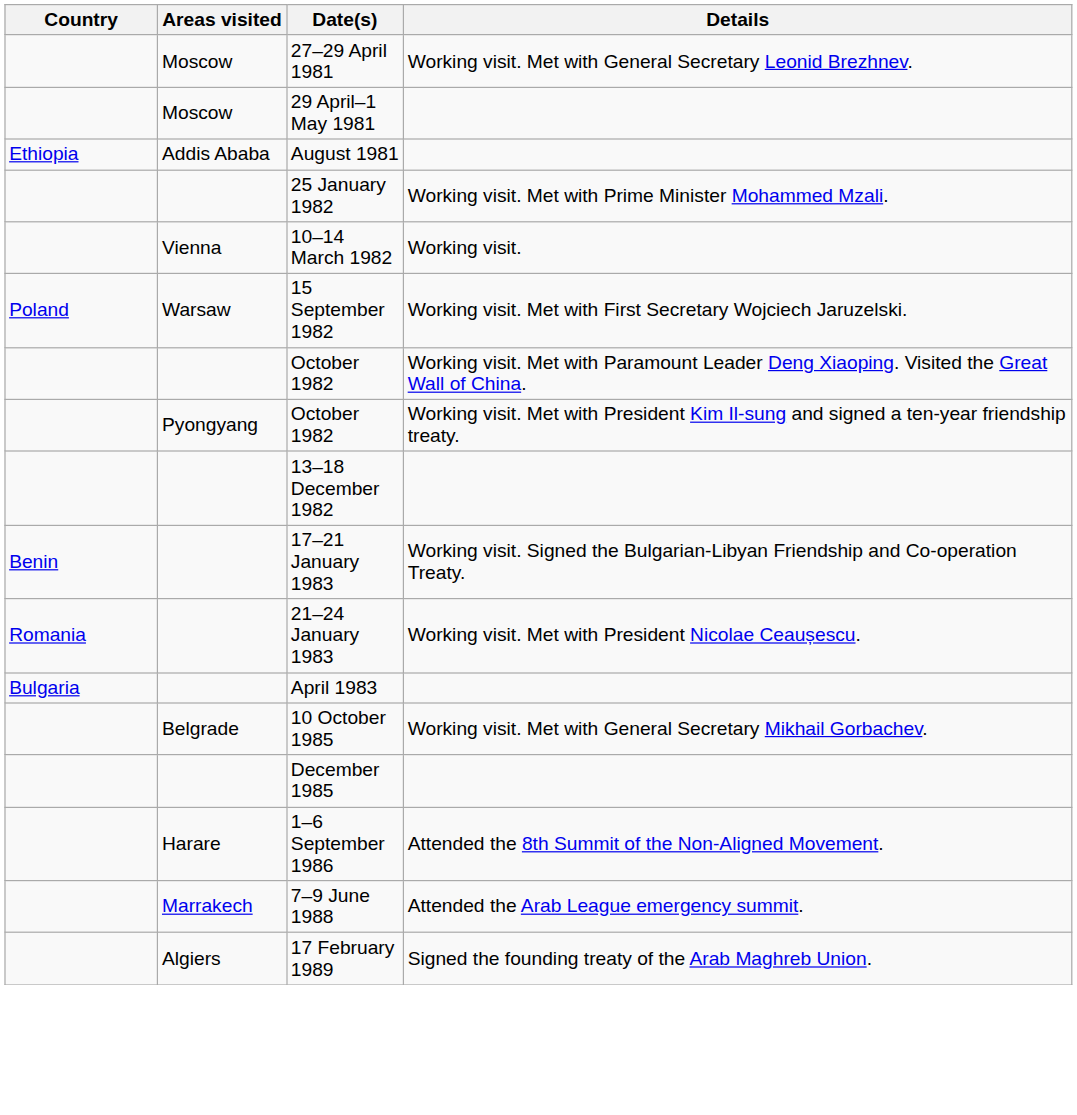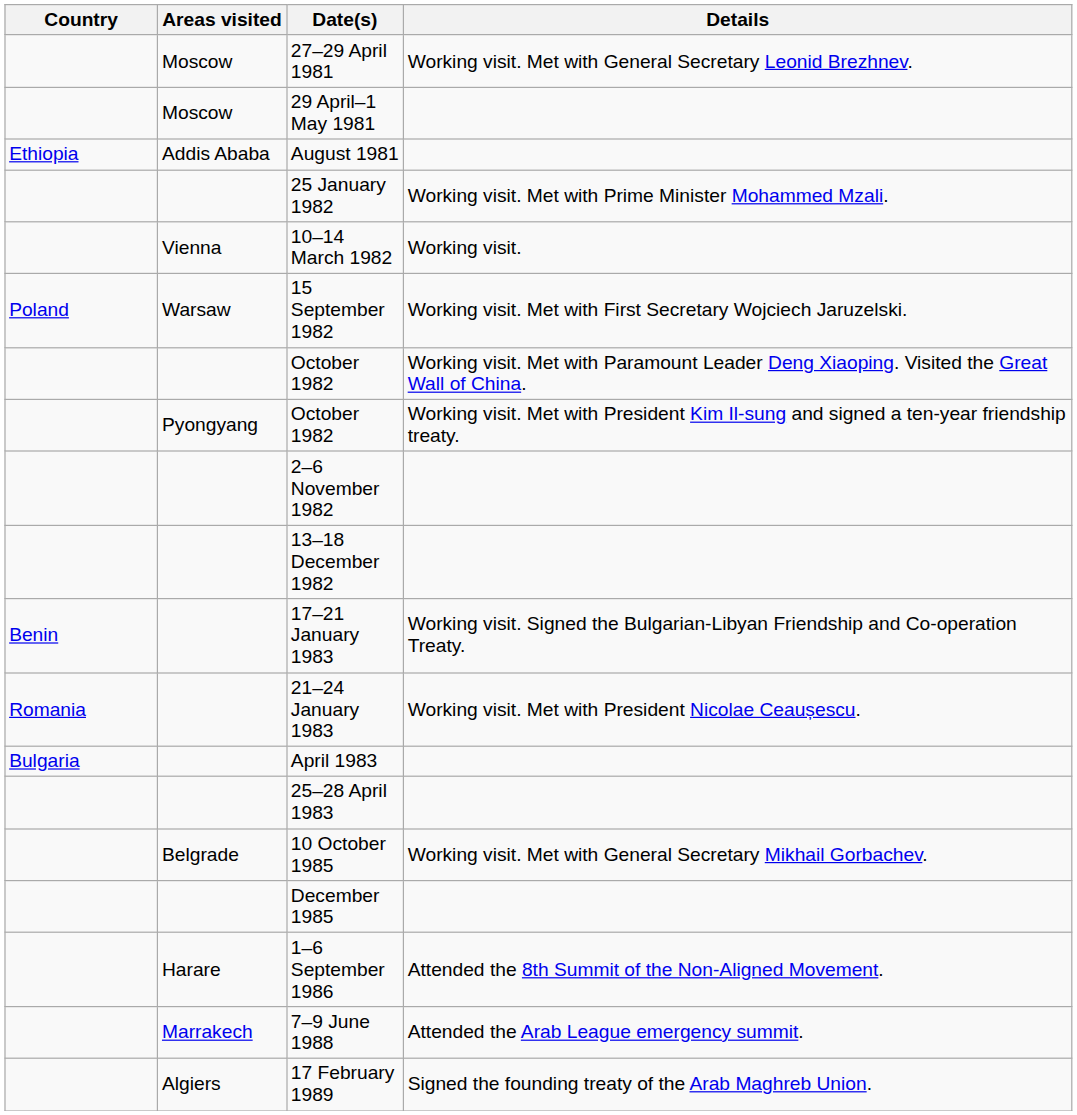+ row: 2–6 November 1982
+ row: 25–28 April 1983
